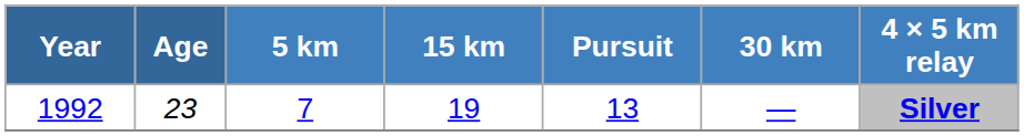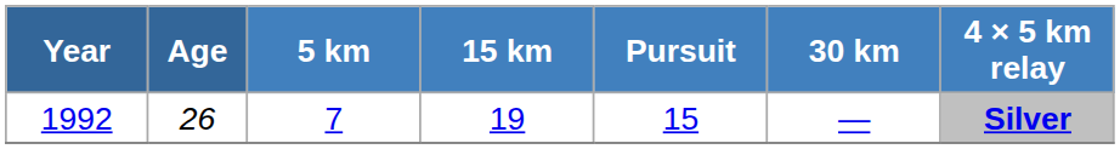1992 | Age: 23 -> 26
1992 | Pursuit: 13 -> 15
